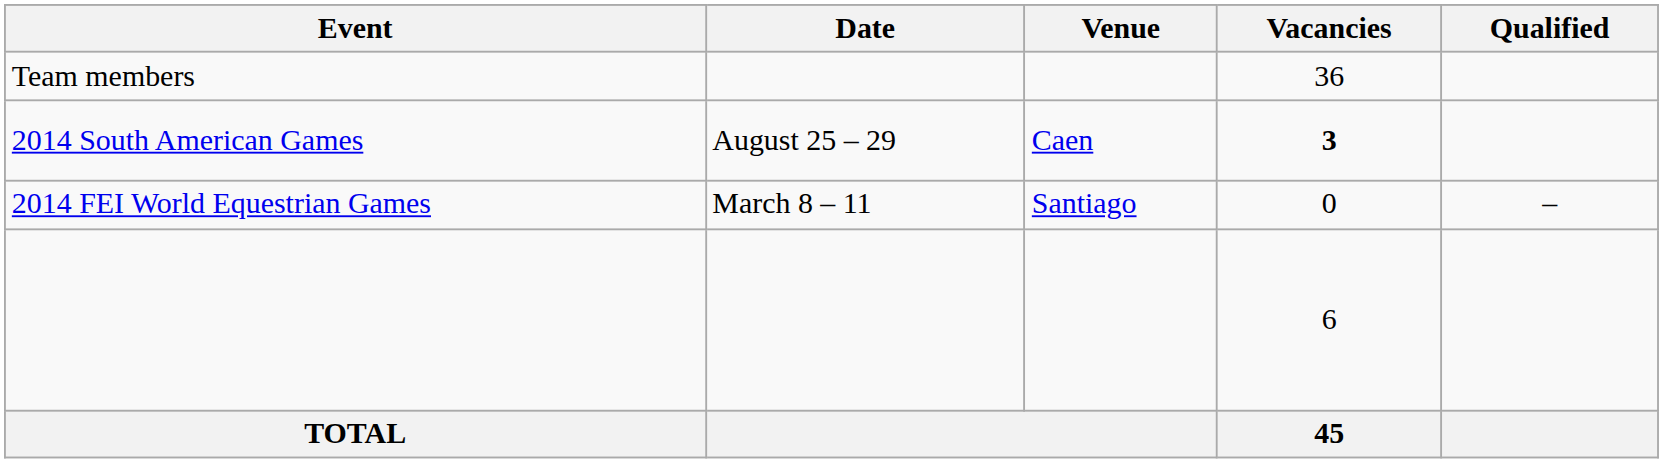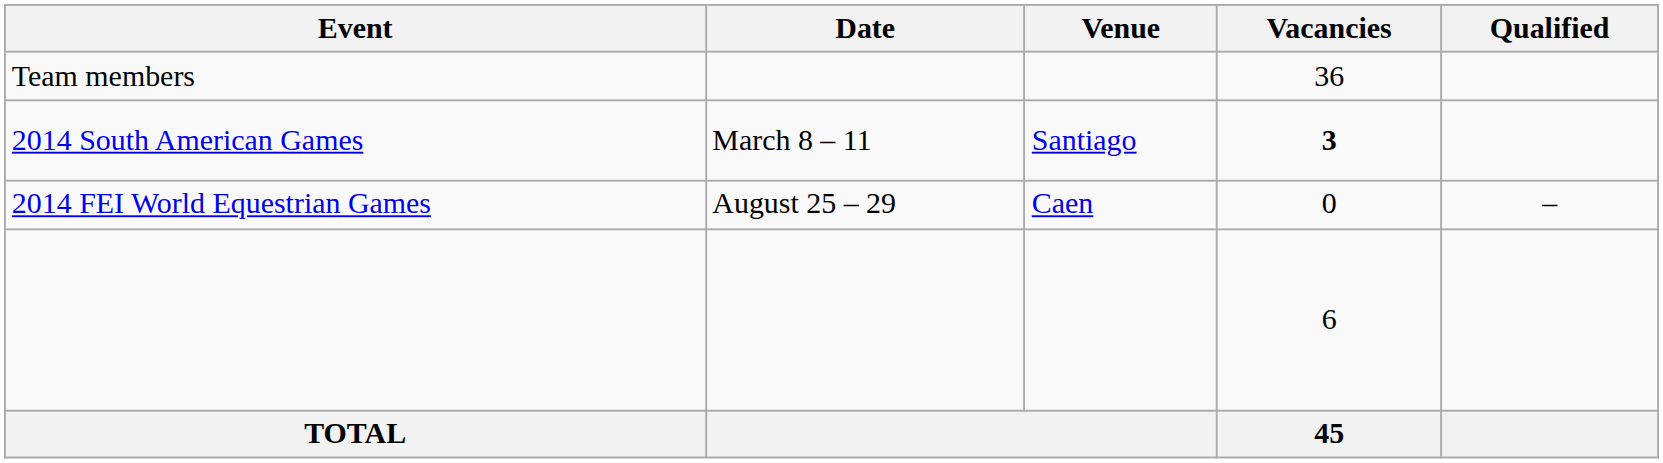2014 South American Games | Date: August 25 – 29 -> March 8 – 11
2014 South American Games | Venue: Caen -> Santiago
2014 FEI World Equestrian Games | Date: March 8 – 11 -> August 25 – 29
2014 FEI World Equestrian Games | Venue: Santiago -> Caen
